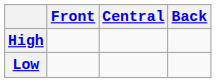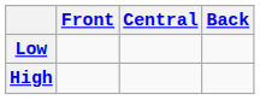rows swapped: High <-> Low
